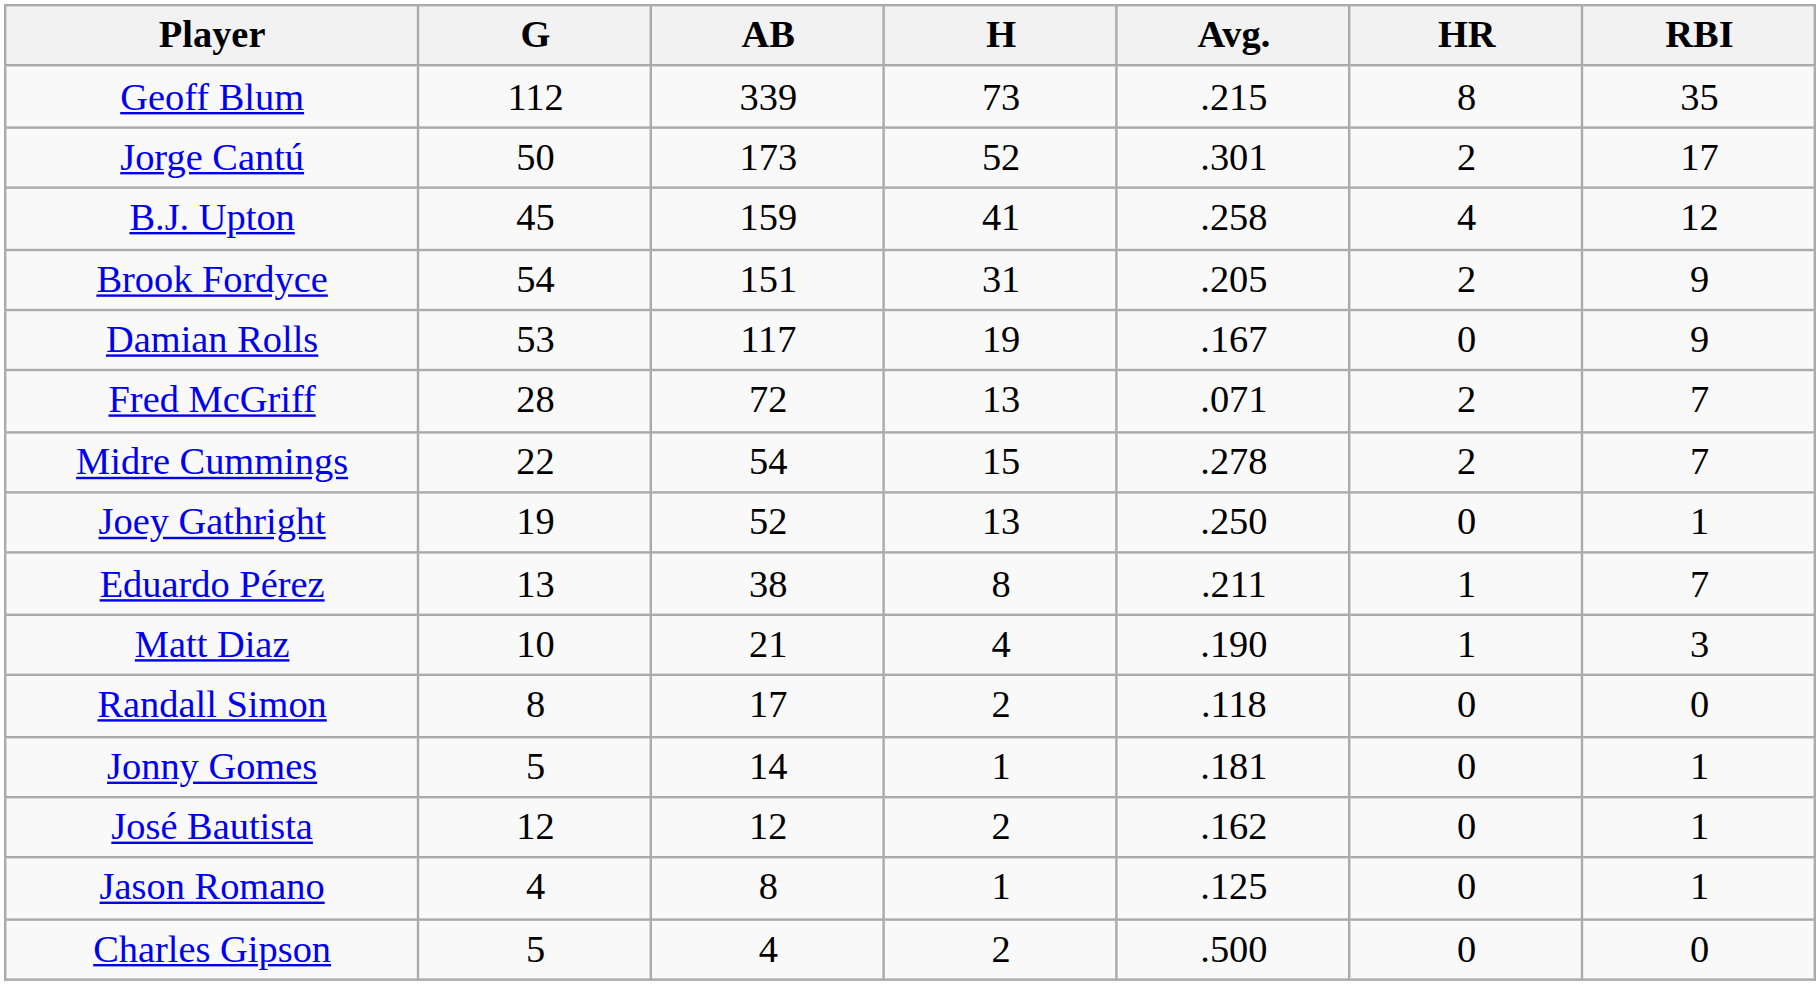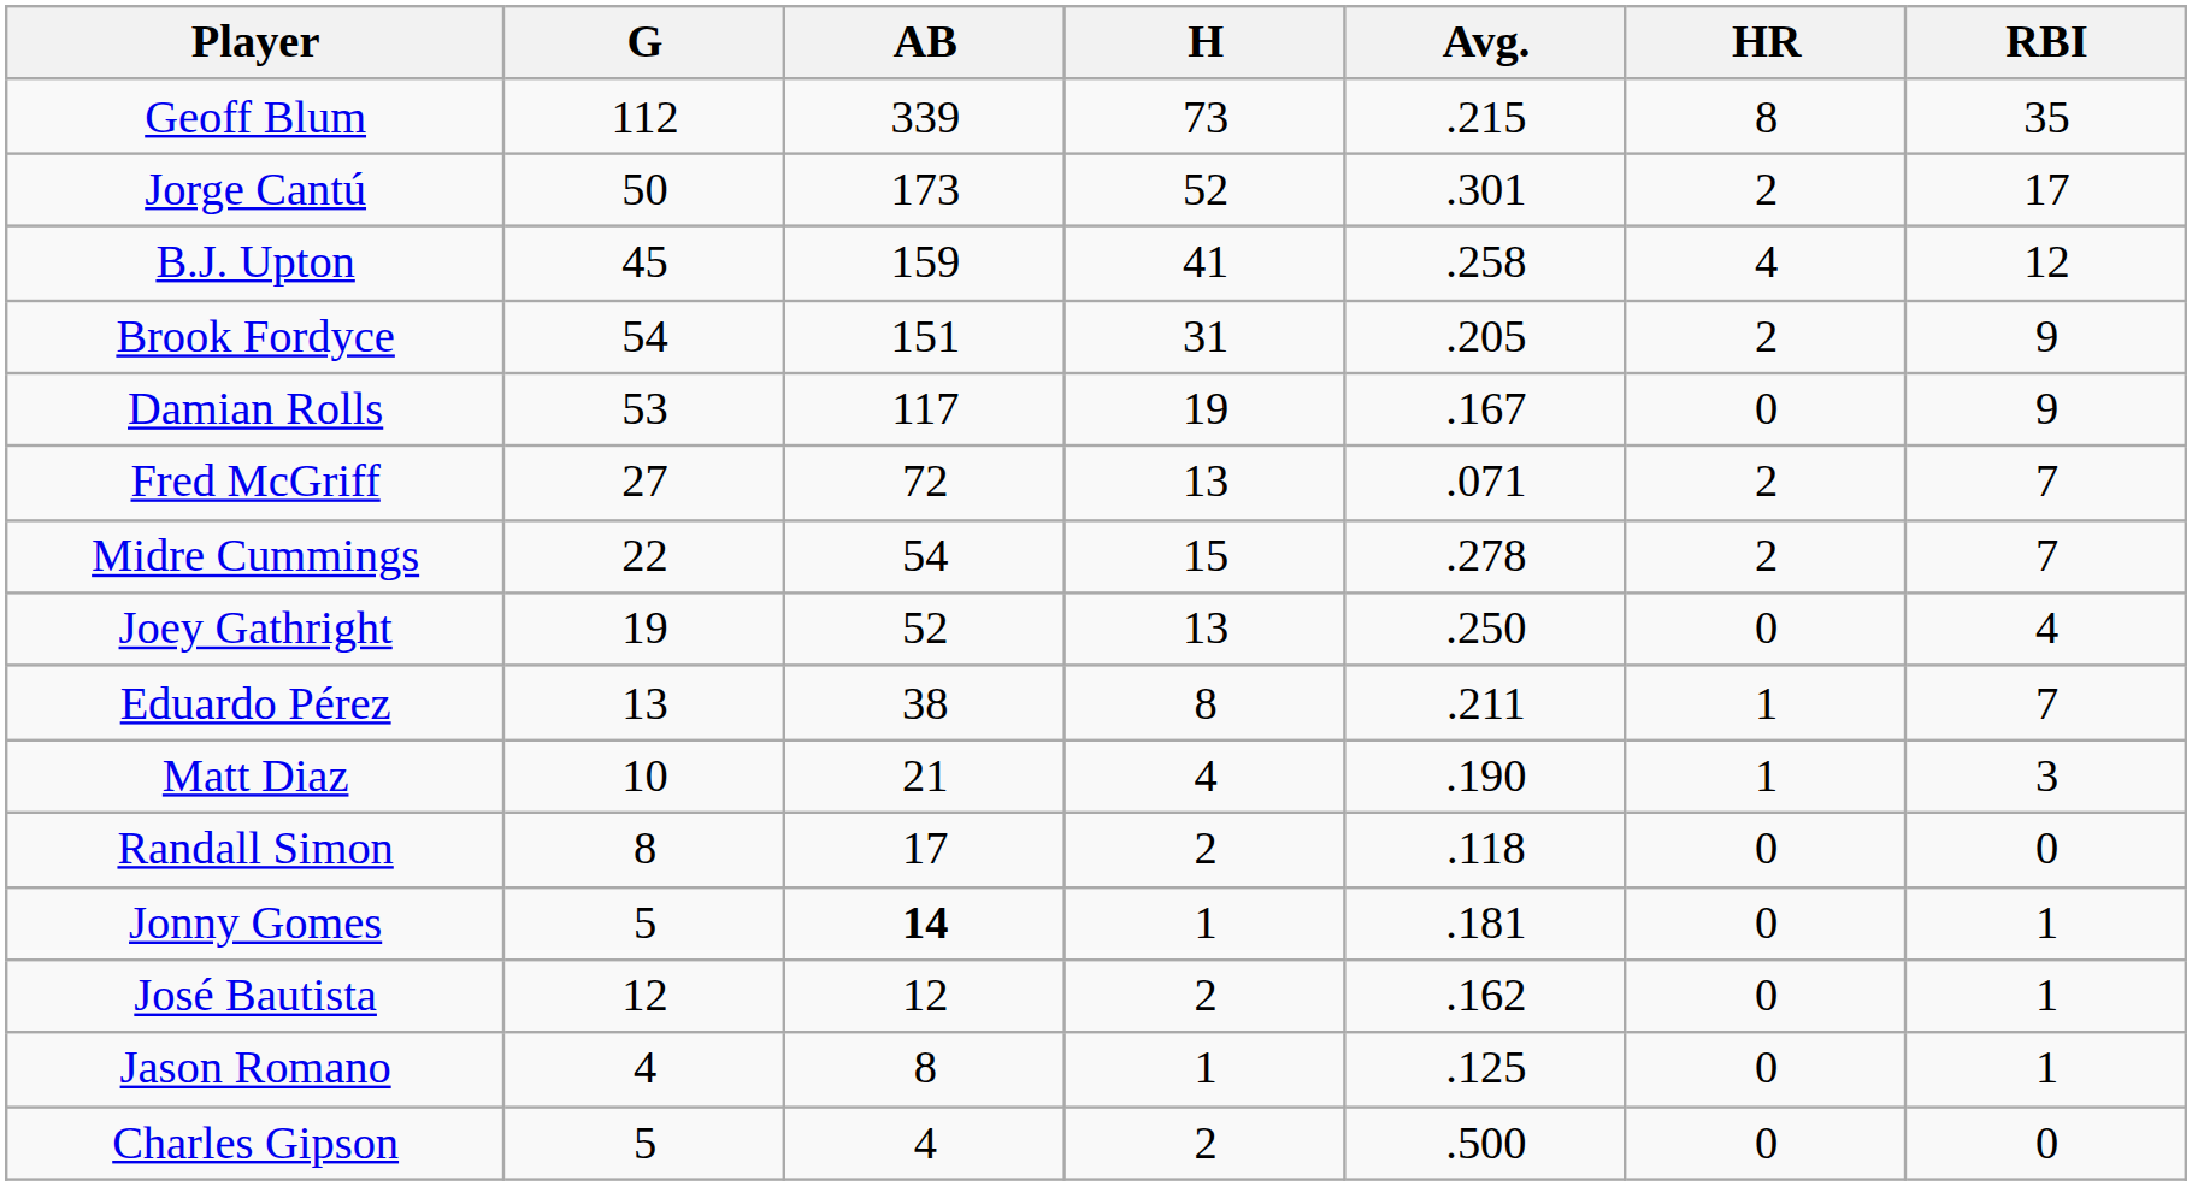Fred McGriff | G: 28 -> 27
Joey Gathright | RBI: 1 -> 4
Jonny Gomes | AB: normal -> bold
